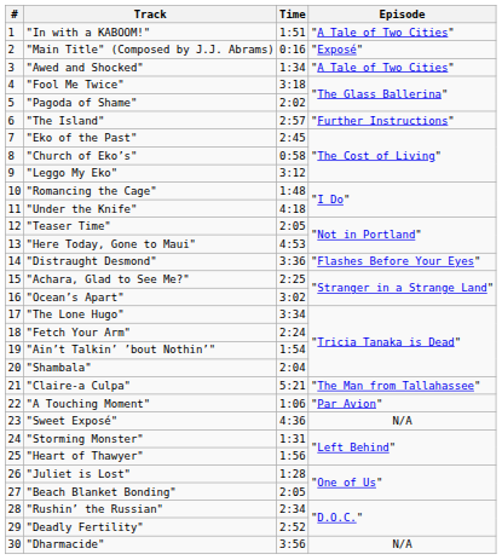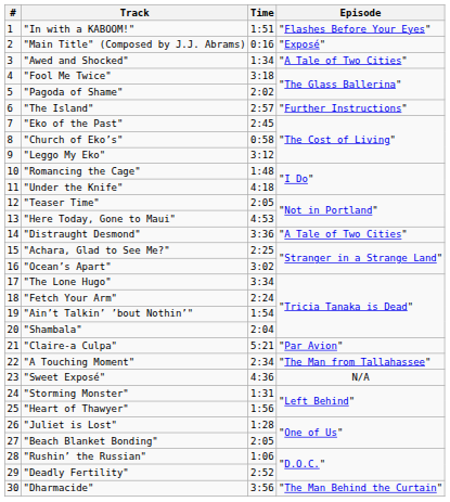"In with a KABOOM!" | Episode: "A Tale of Two Cities" -> "Flashes Before Your Eyes"
"Distraught Desmond" | Episode: "Flashes Before Your Eyes" -> "A Tale of Two Cities"
"Claire-a Culpa" | Episode: "The Man from Tallahassee" -> "Par Avion"
"A Touching Moment" | Time: 1:06 -> 2:34
"A Touching Moment" | Episode: "Par Avion" -> "The Man from Tallahassee"
"Rushin’ the Russian" | Time: 2:34 -> 1:06
"Dharmacide" | Episode: N/A -> "The Man Behind the Curtain"
